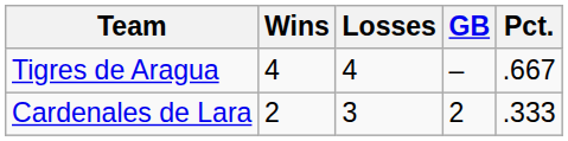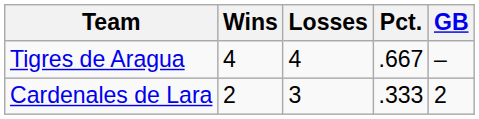columns swapped: Pct. <-> GB
